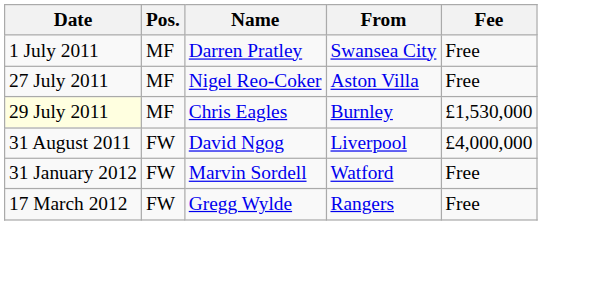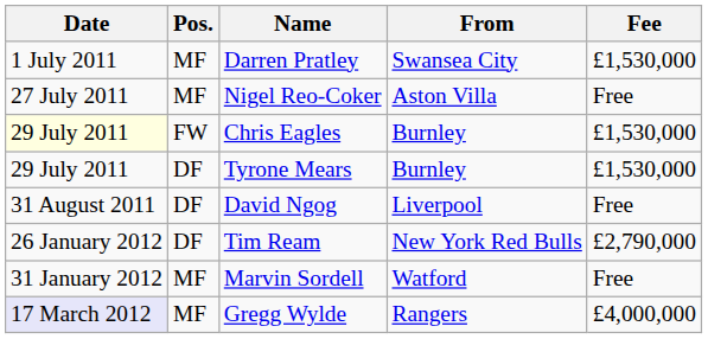Darren Pratley | Fee: Free -> £1,530,000
Chris Eagles | Pos.: MF -> FW
+ row: 29 July 2011 | DF | Tyrone Mears | Burnley | £1,530,000
David Ngog | Pos.: FW -> DF
David Ngog | Fee: £4,000,000 -> Free
+ row: 26 January 2012 | DF | Tim Ream | New York Red Bulls | £2,790,000
Marvin Sordell | Pos.: FW -> MF
Gregg Wylde | Date: no background -> lavender background
Gregg Wylde | Pos.: FW -> MF
Gregg Wylde | Fee: Free -> £4,000,000
